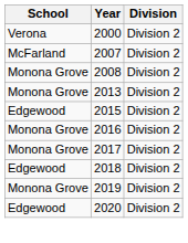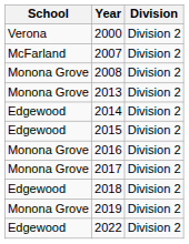+ row: Edgewood | 2014 | Division 2
- row: Edgewood | 2020 | Division 2
+ row: Edgewood | 2022 | Division 2
